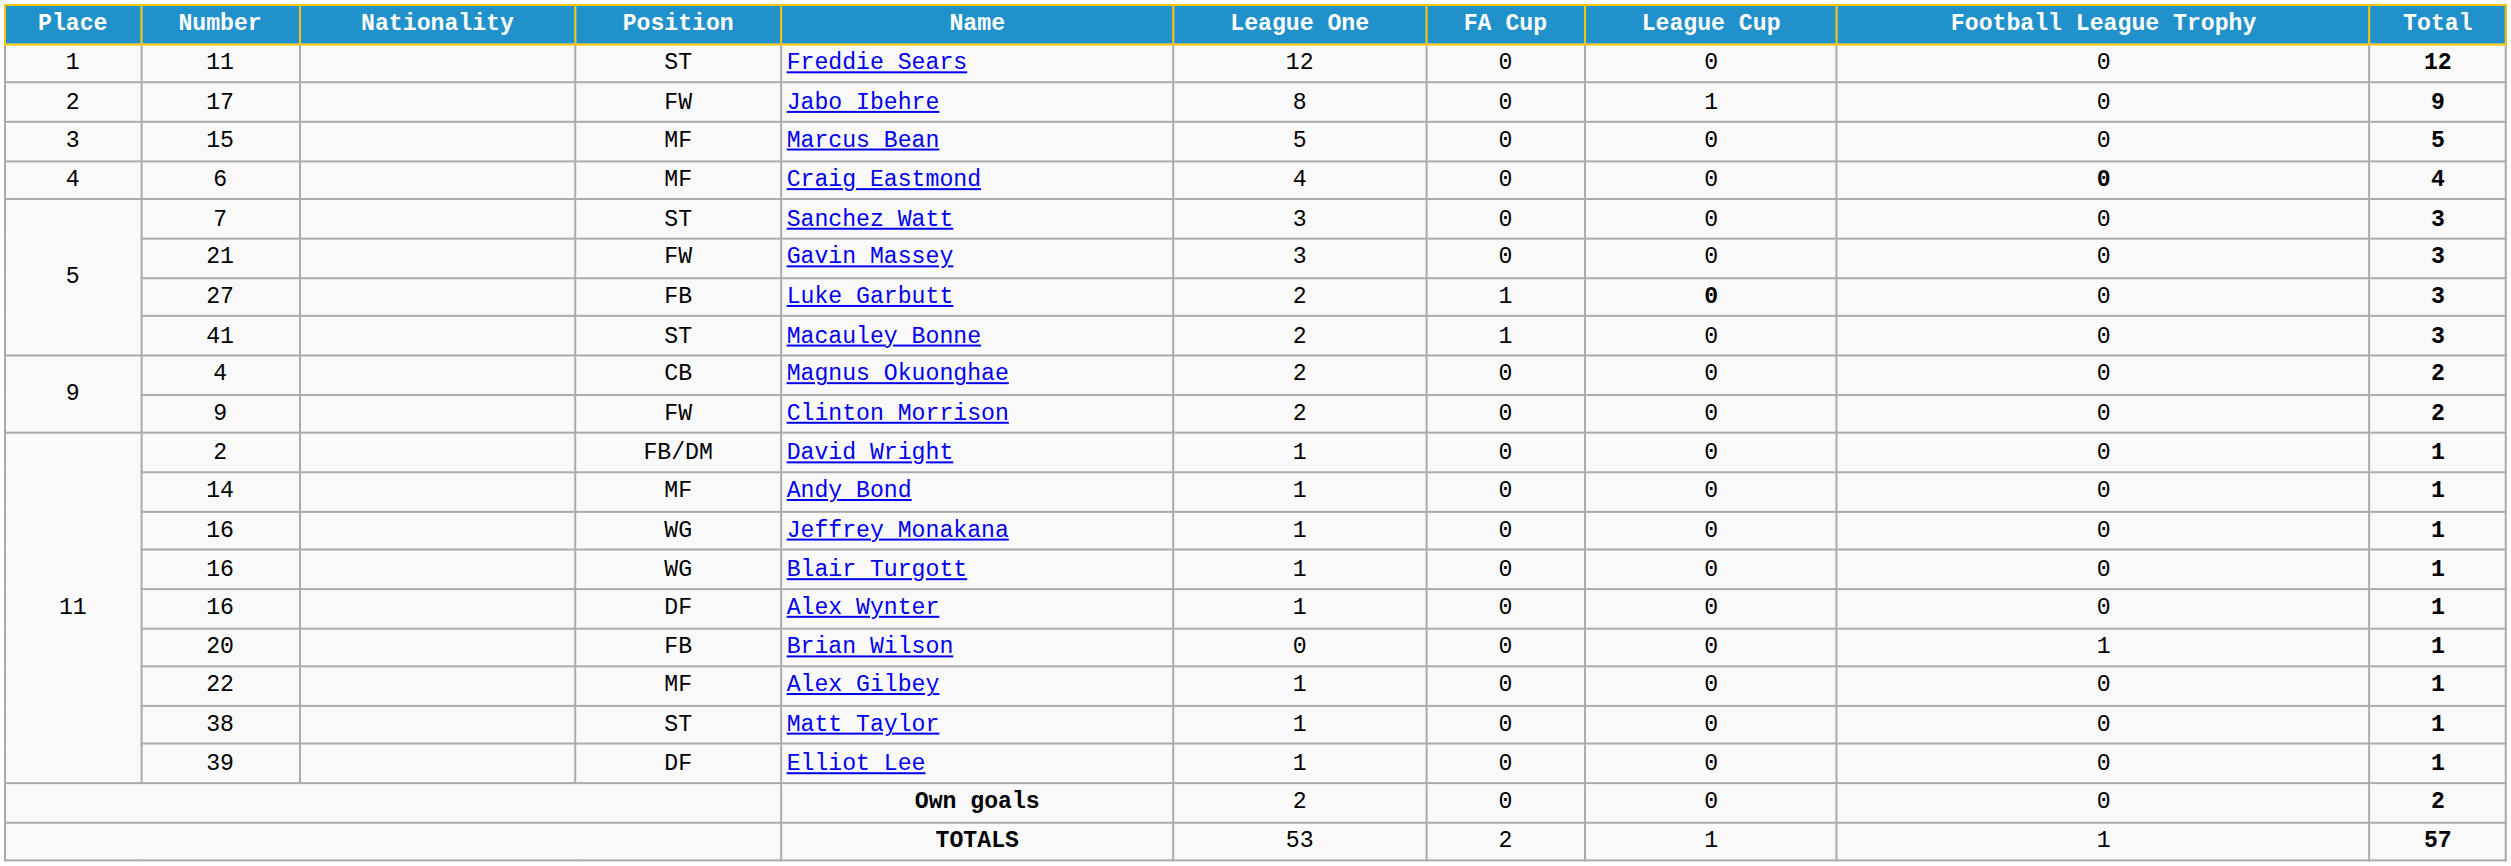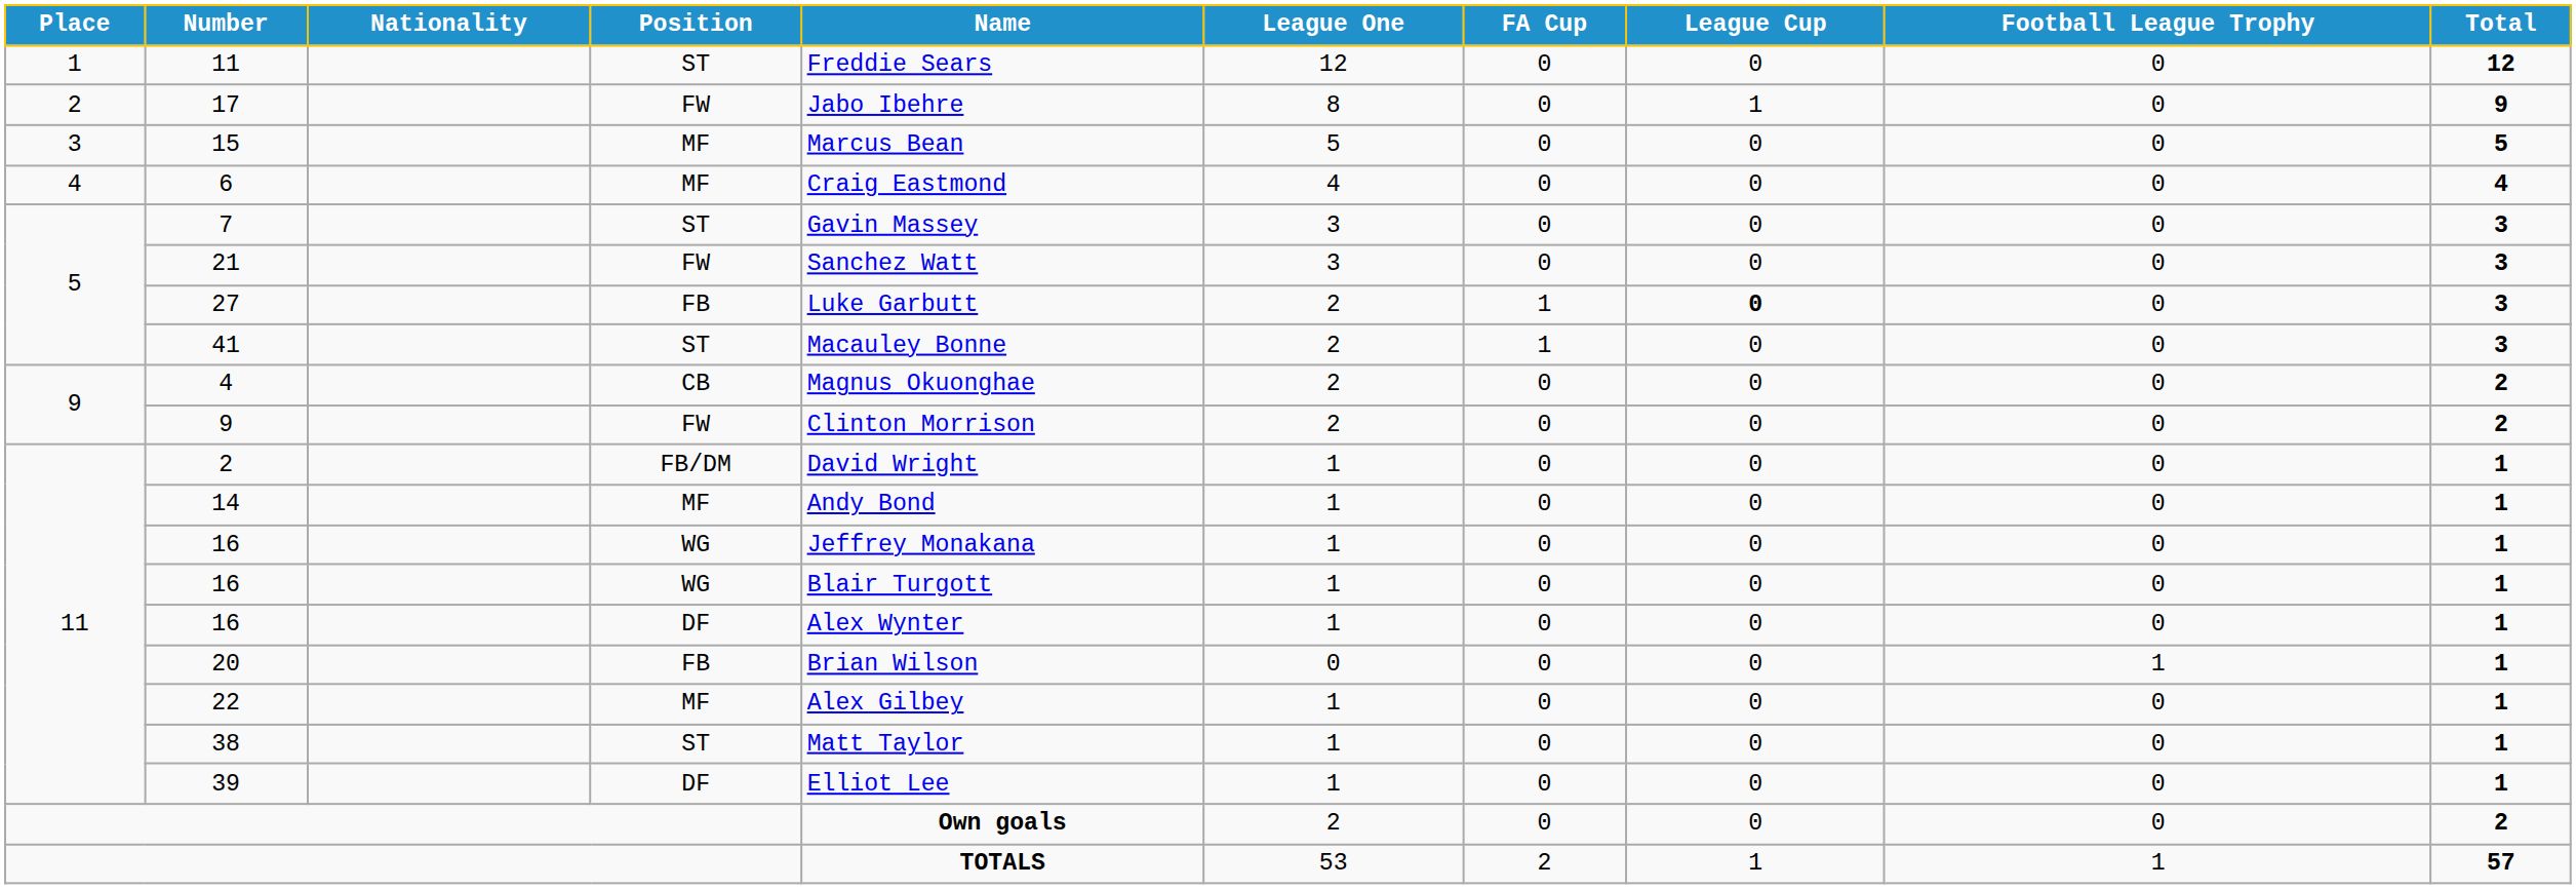6 | Football League Trophy: bold -> normal
7 | Name: Sanchez Watt -> Gavin Massey
21 | Name: Gavin Massey -> Sanchez Watt
